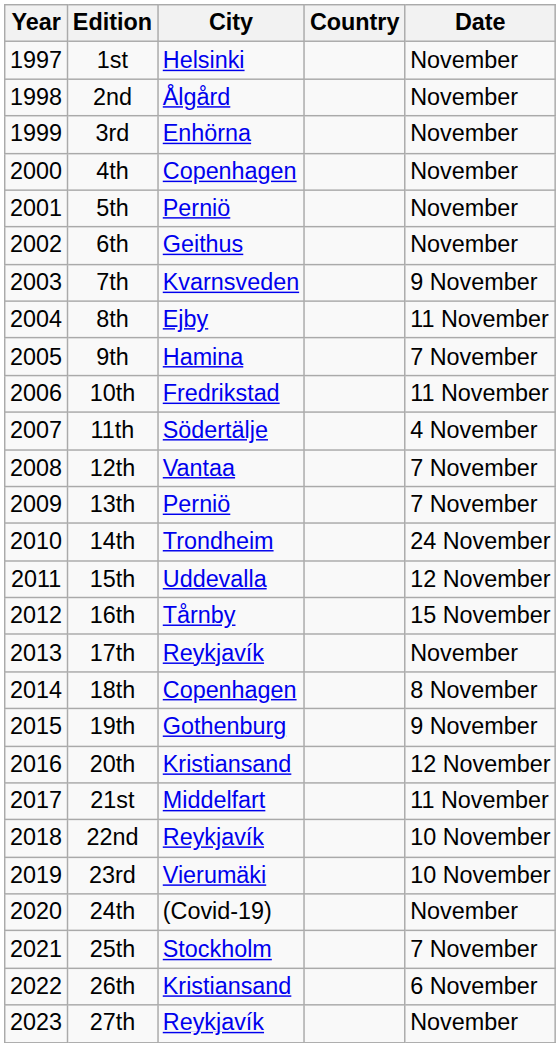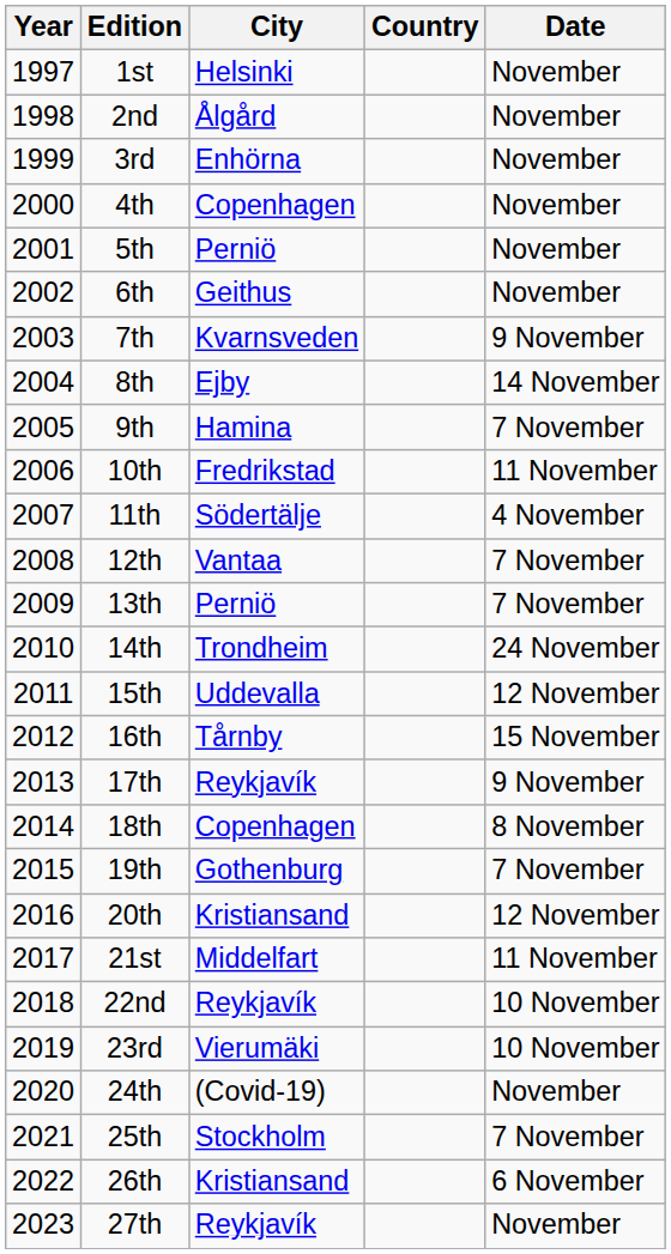8th | Date: 11 November -> 14 November
17th | Date: November -> 9 November
19th | Date: 9 November -> 7 November
